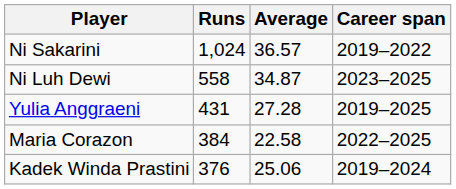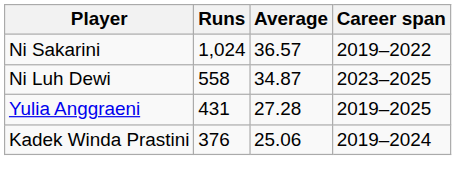- row: Maria Corazon | 384 | 22.58 | 2022–2025
